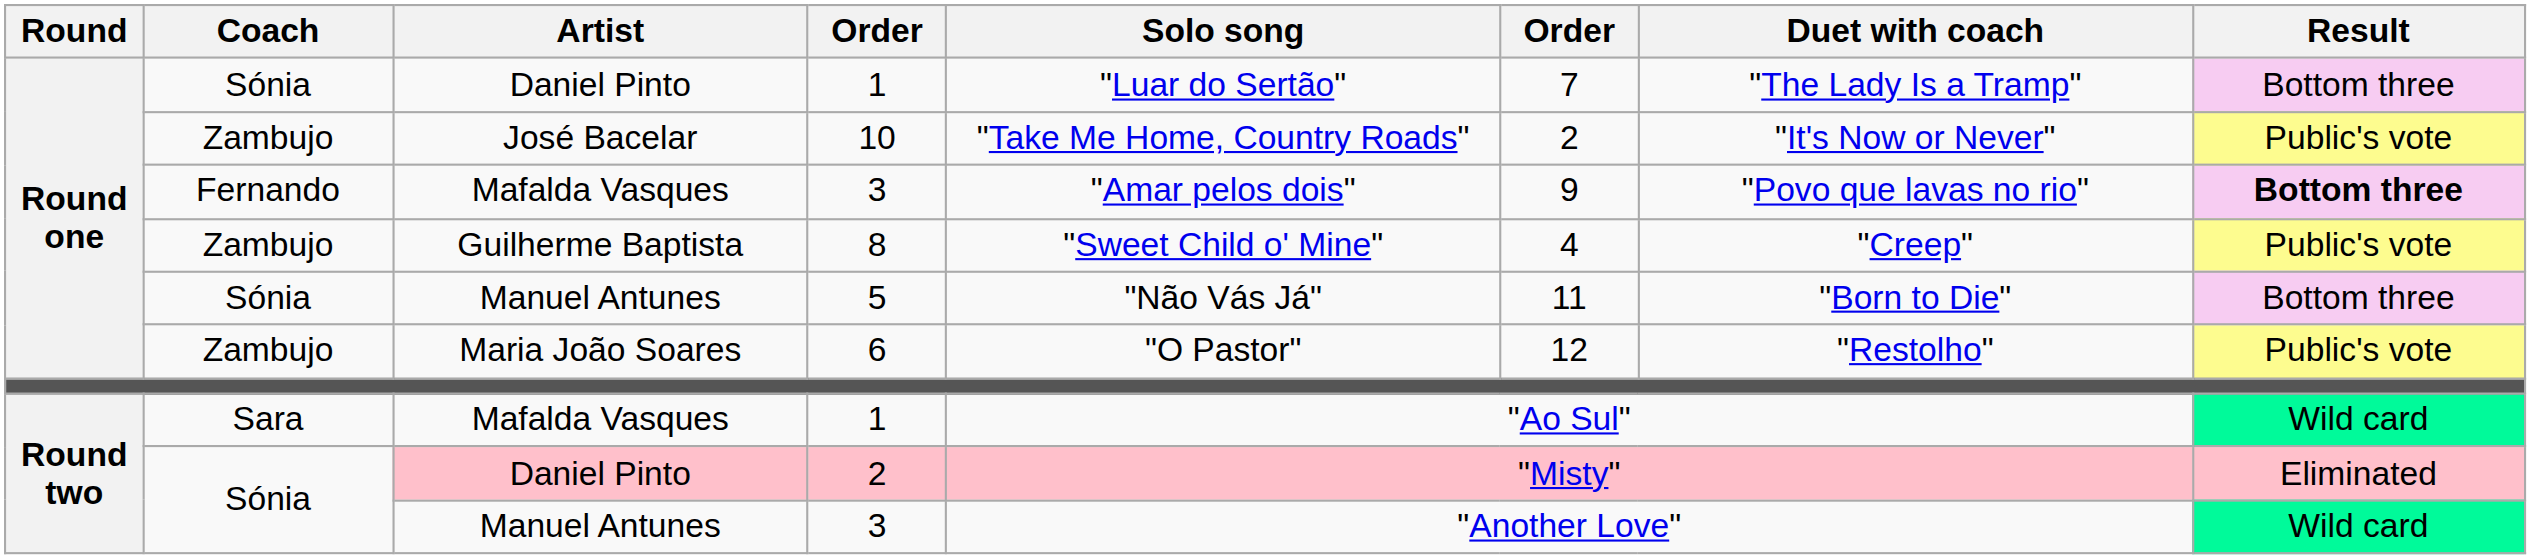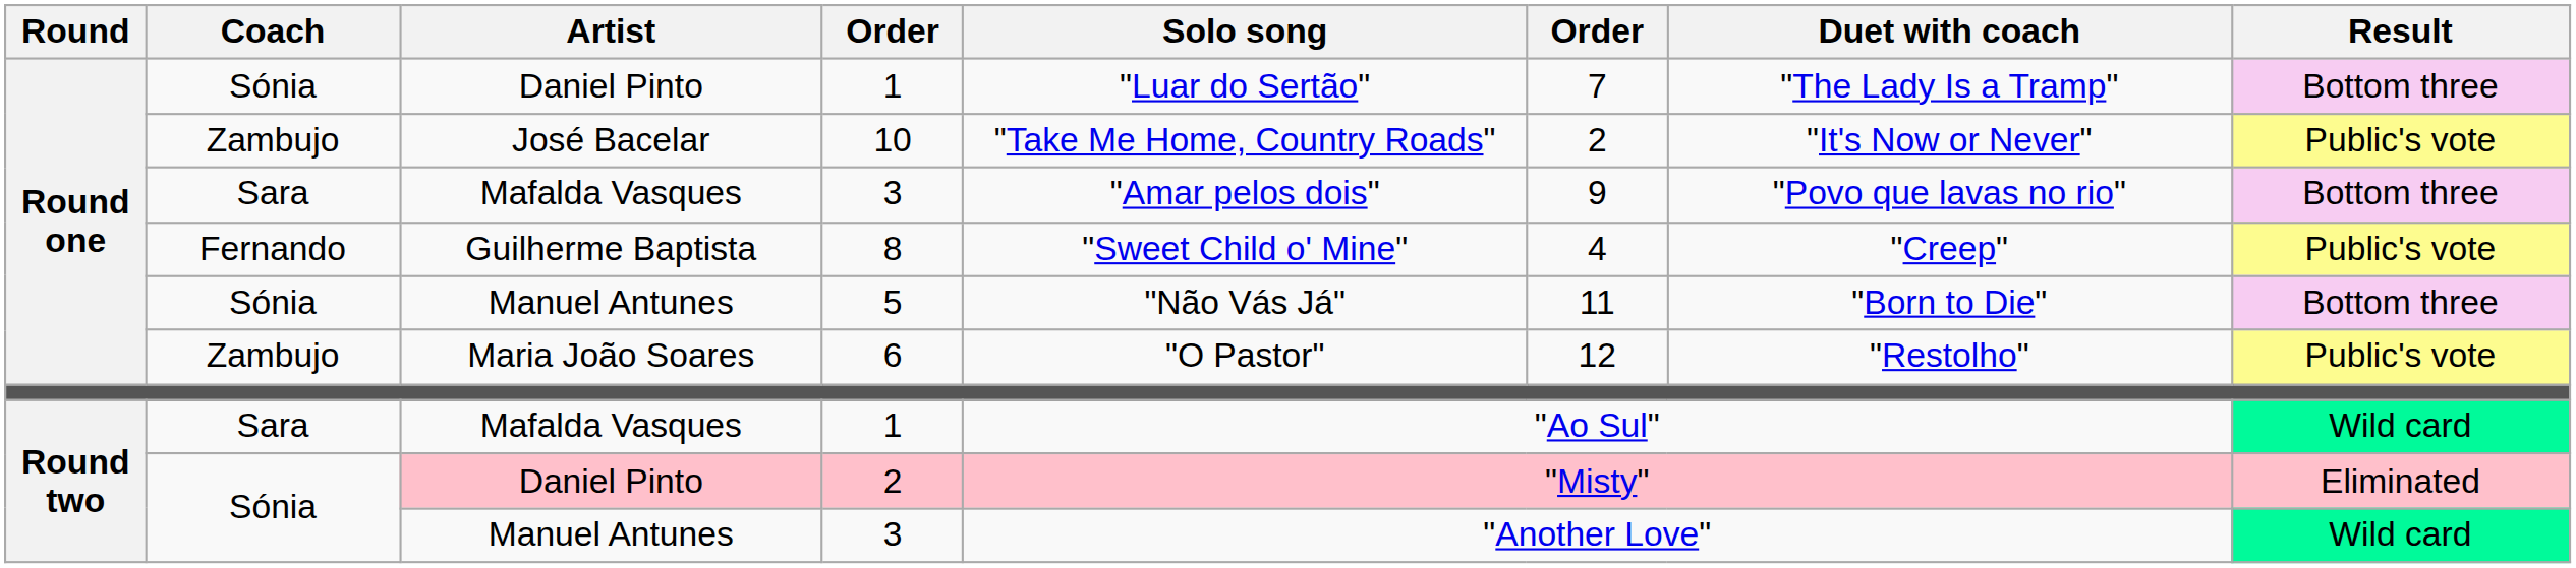Mafalda Vasques / 3 | Coach: Fernando -> Sara
Mafalda Vasques / 3 | Result: bold -> normal
8 | Coach: Zambujo -> Fernando
